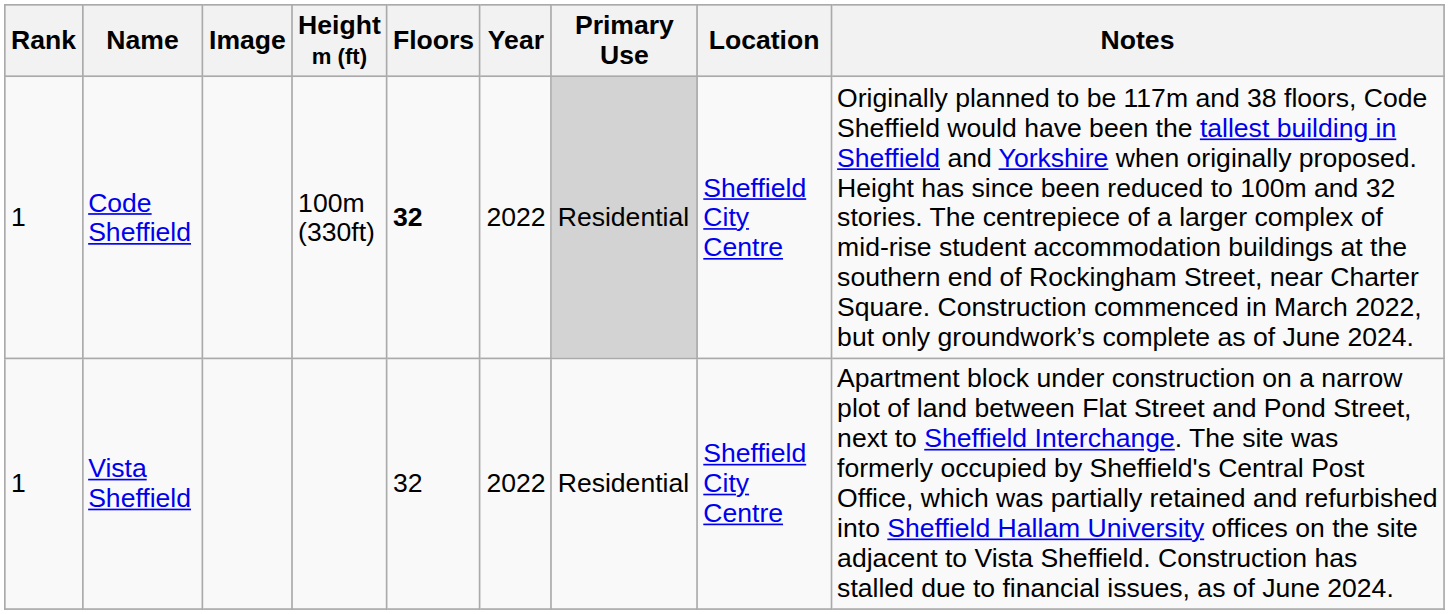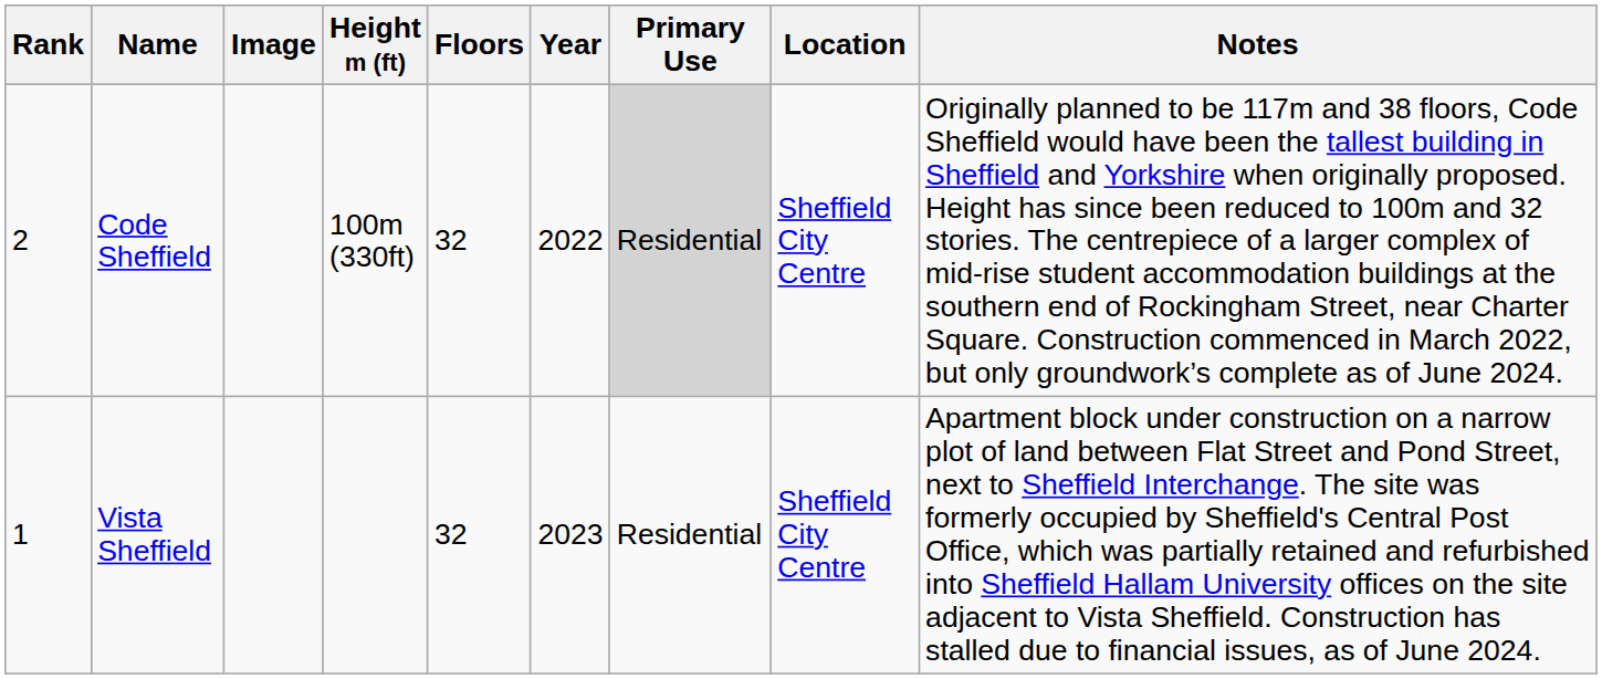Code Sheffield | Rank: 1 -> 2
Code Sheffield | Floors: bold -> normal
Vista Sheffield | Year: 2022 -> 2023
